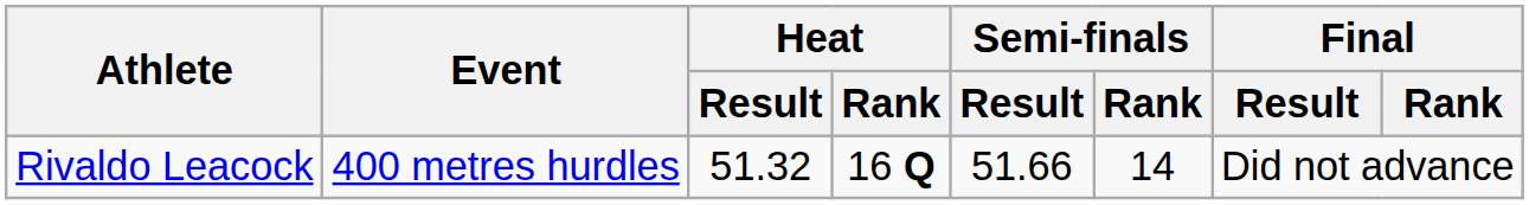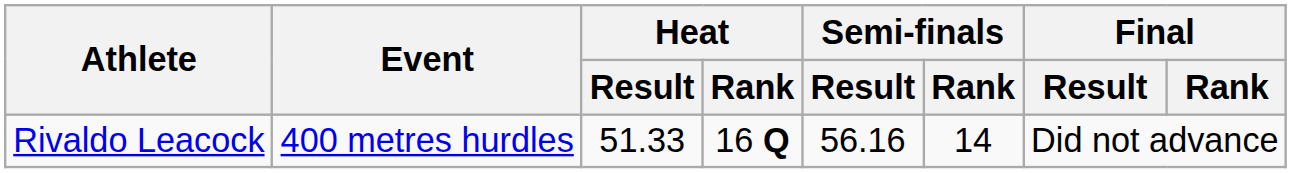Rivaldo Leacock | Heat / Result: 51.32 -> 51.33
Rivaldo Leacock | Semi-finals / Result: 51.66 -> 56.16
